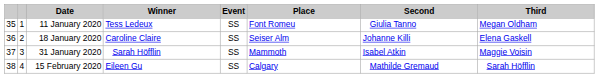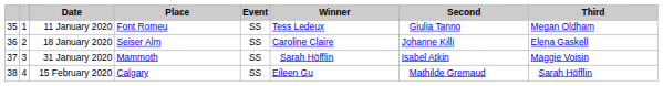columns swapped: Place <-> Winner
